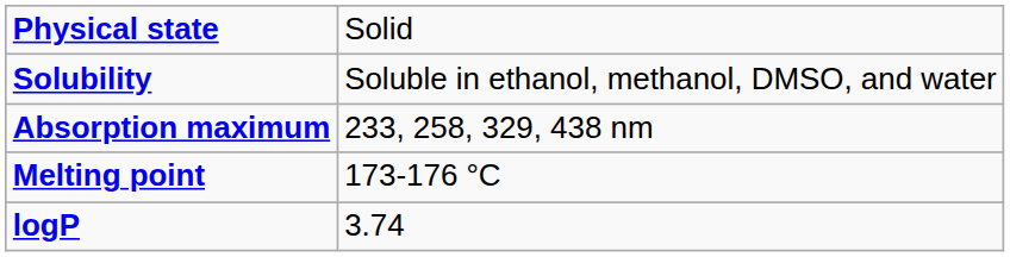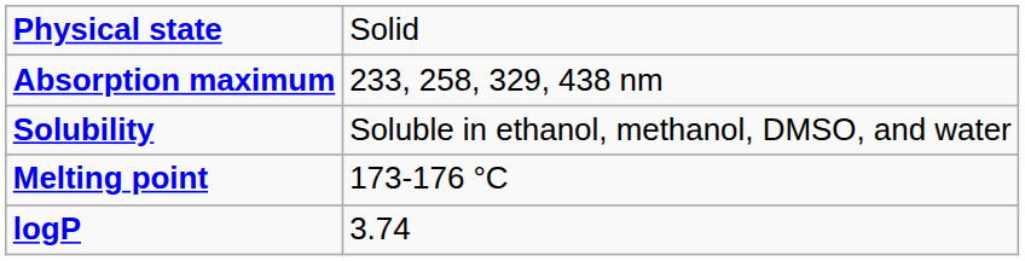rows swapped: Solubility <-> Absorption maximum
